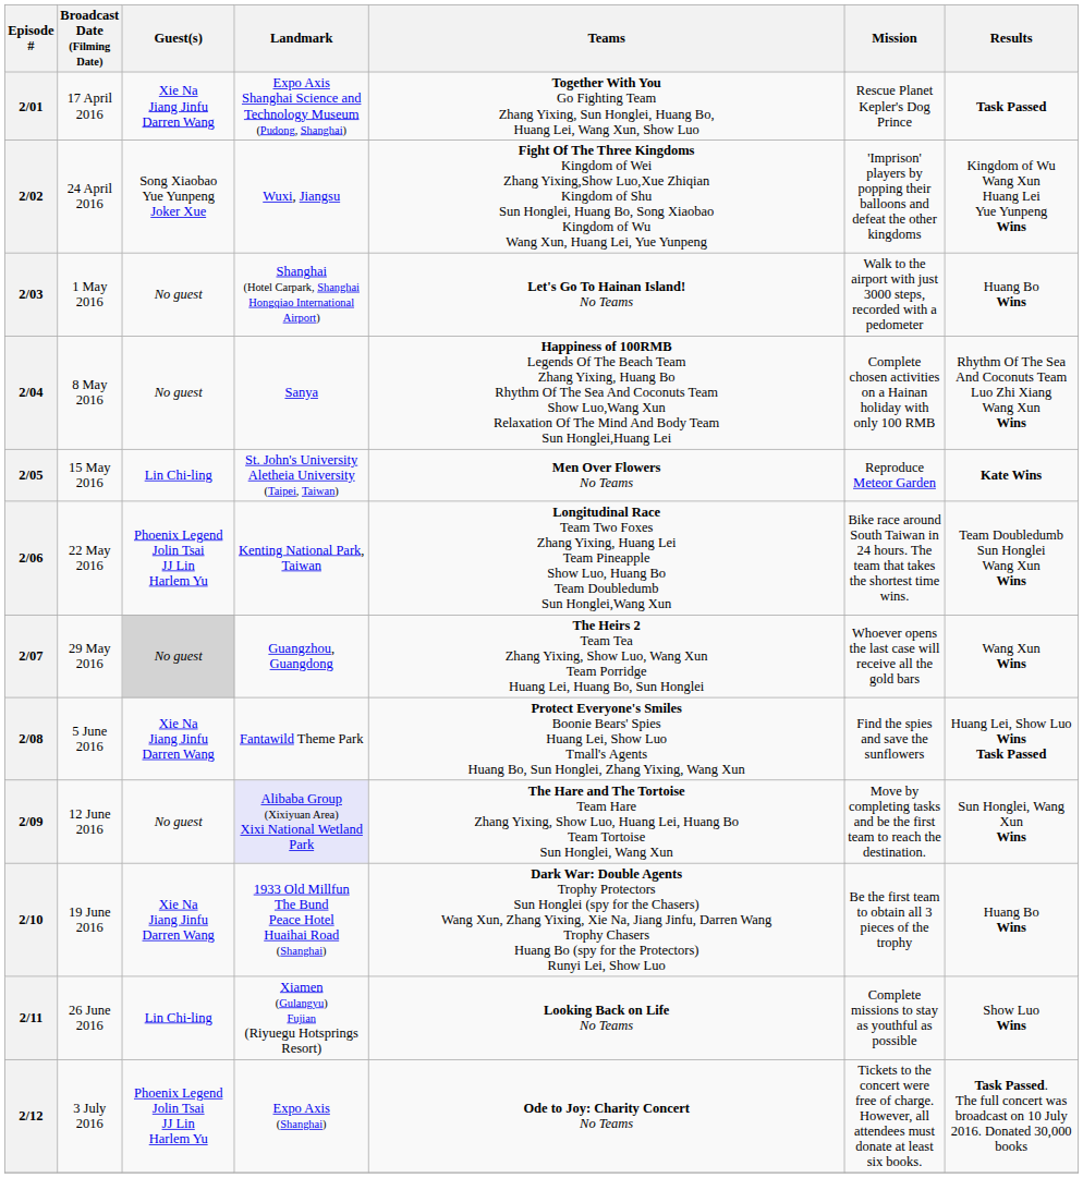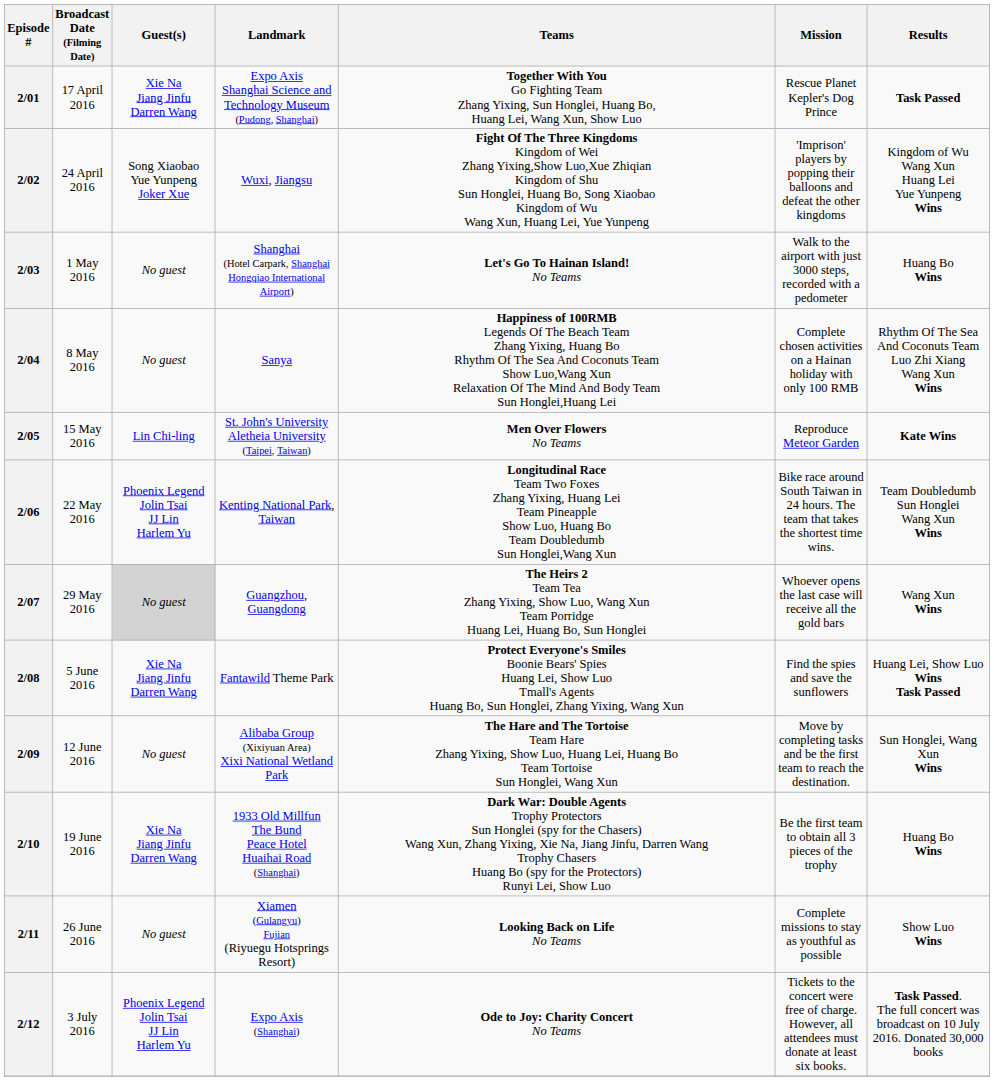2/09 | Landmark: lavender background -> no background
2/11 | Guest(s): Lin Chi-ling -> No guest
